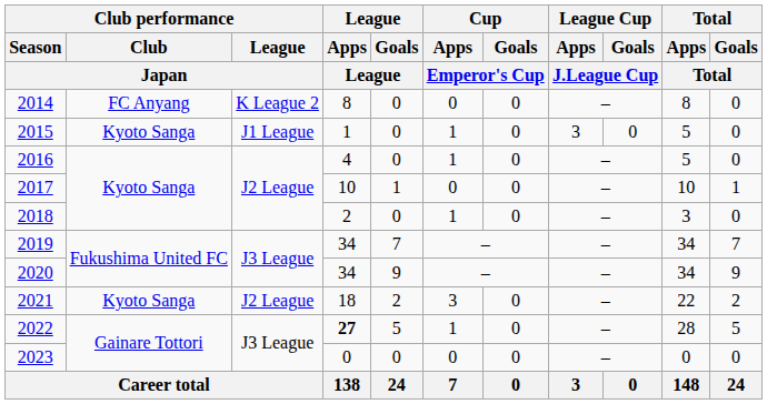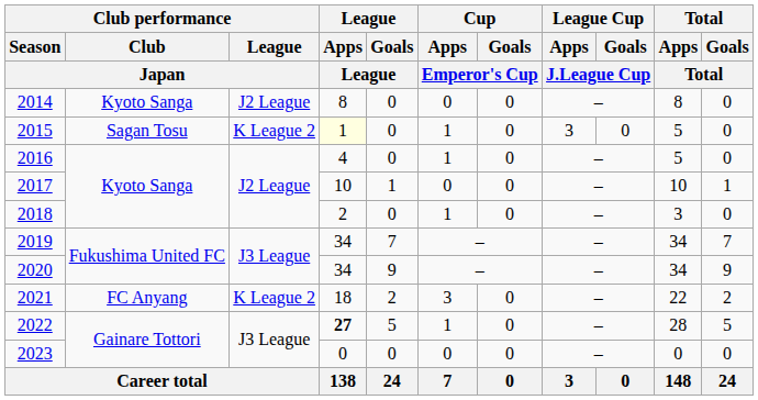2014 | Club performance / Club: FC Anyang -> Kyoto Sanga
2014 | Club performance / League: K League 2 -> J2 League
2015 | Club performance / Club: Kyoto Sanga -> Sagan Tosu
2015 | Club performance / League: J1 League -> K League 2
2015 | League / Apps: no background -> lightyellow background
2021 | Club performance / Club: Kyoto Sanga -> FC Anyang
2021 | Club performance / League: J2 League -> K League 2
